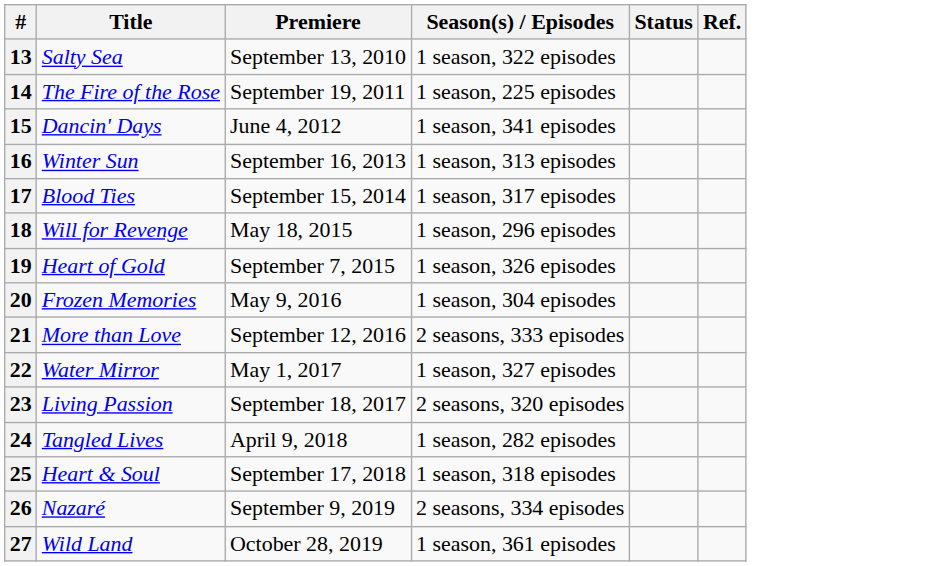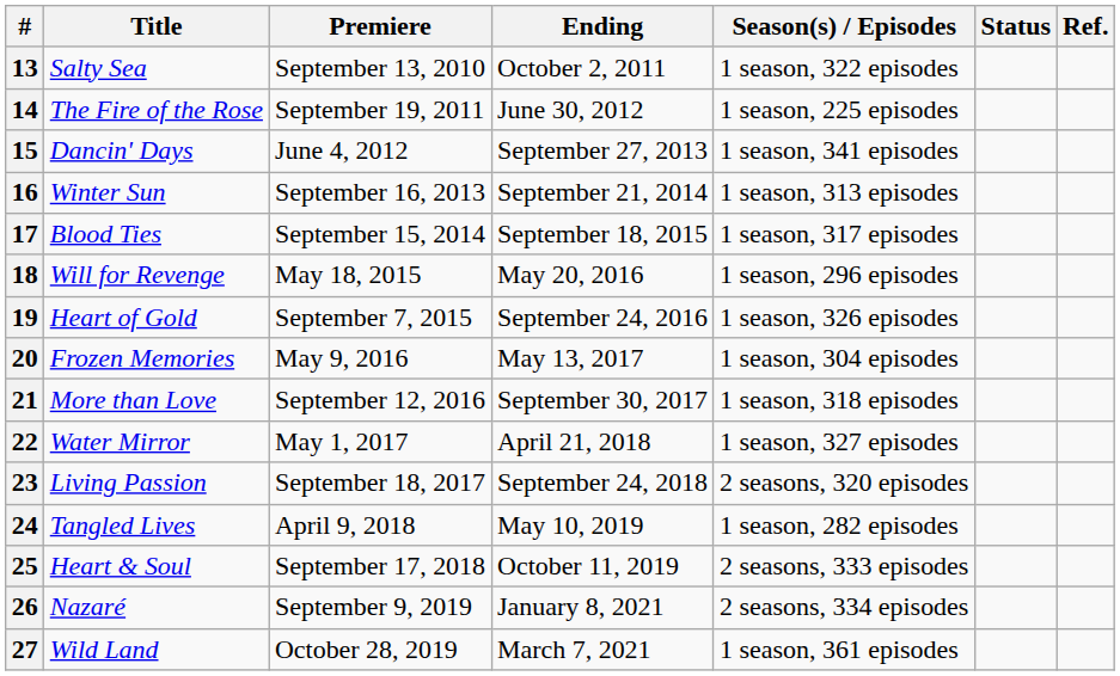+ column: Ending | October 2, 2011 | June 30, 2012 | September 27, 2013 | September 21, 2014 | September 18, 2015 | May 20, 2016 | September 24, 2016 | May 13, 2017 | September 30, 2017 | April 21, 2018 | September 24, 2018 | May 10, 2019 | October 11, 2019 | January 8, 2021 | March 7, 2021
21 | Season(s) / Episodes: 2 seasons, 333 episodes -> 1 season, 318 episodes
25 | Season(s) / Episodes: 1 season, 318 episodes -> 2 seasons, 333 episodes
